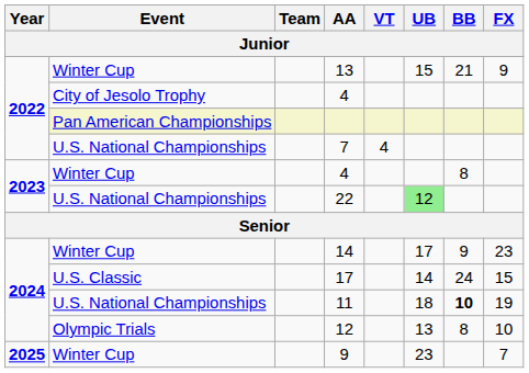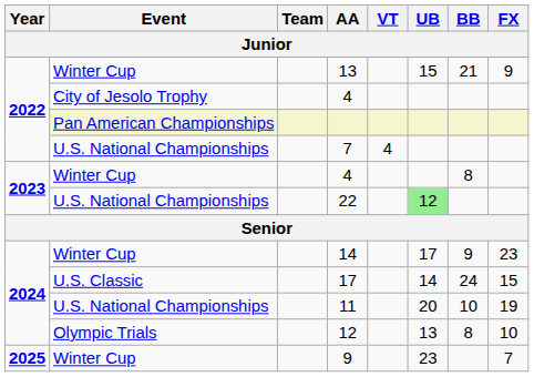11 | UB: 18 -> 20
11 | BB: bold -> normal
